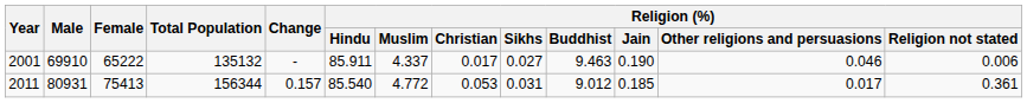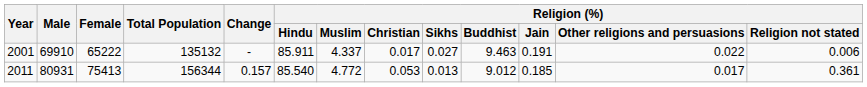2001 | Religion (%) / Jain: 0.190 -> 0.191
2001 | Religion (%) / Other religions and persuasions: 0.046 -> 0.022
2011 | Religion (%) / Sikhs: 0.031 -> 0.013
